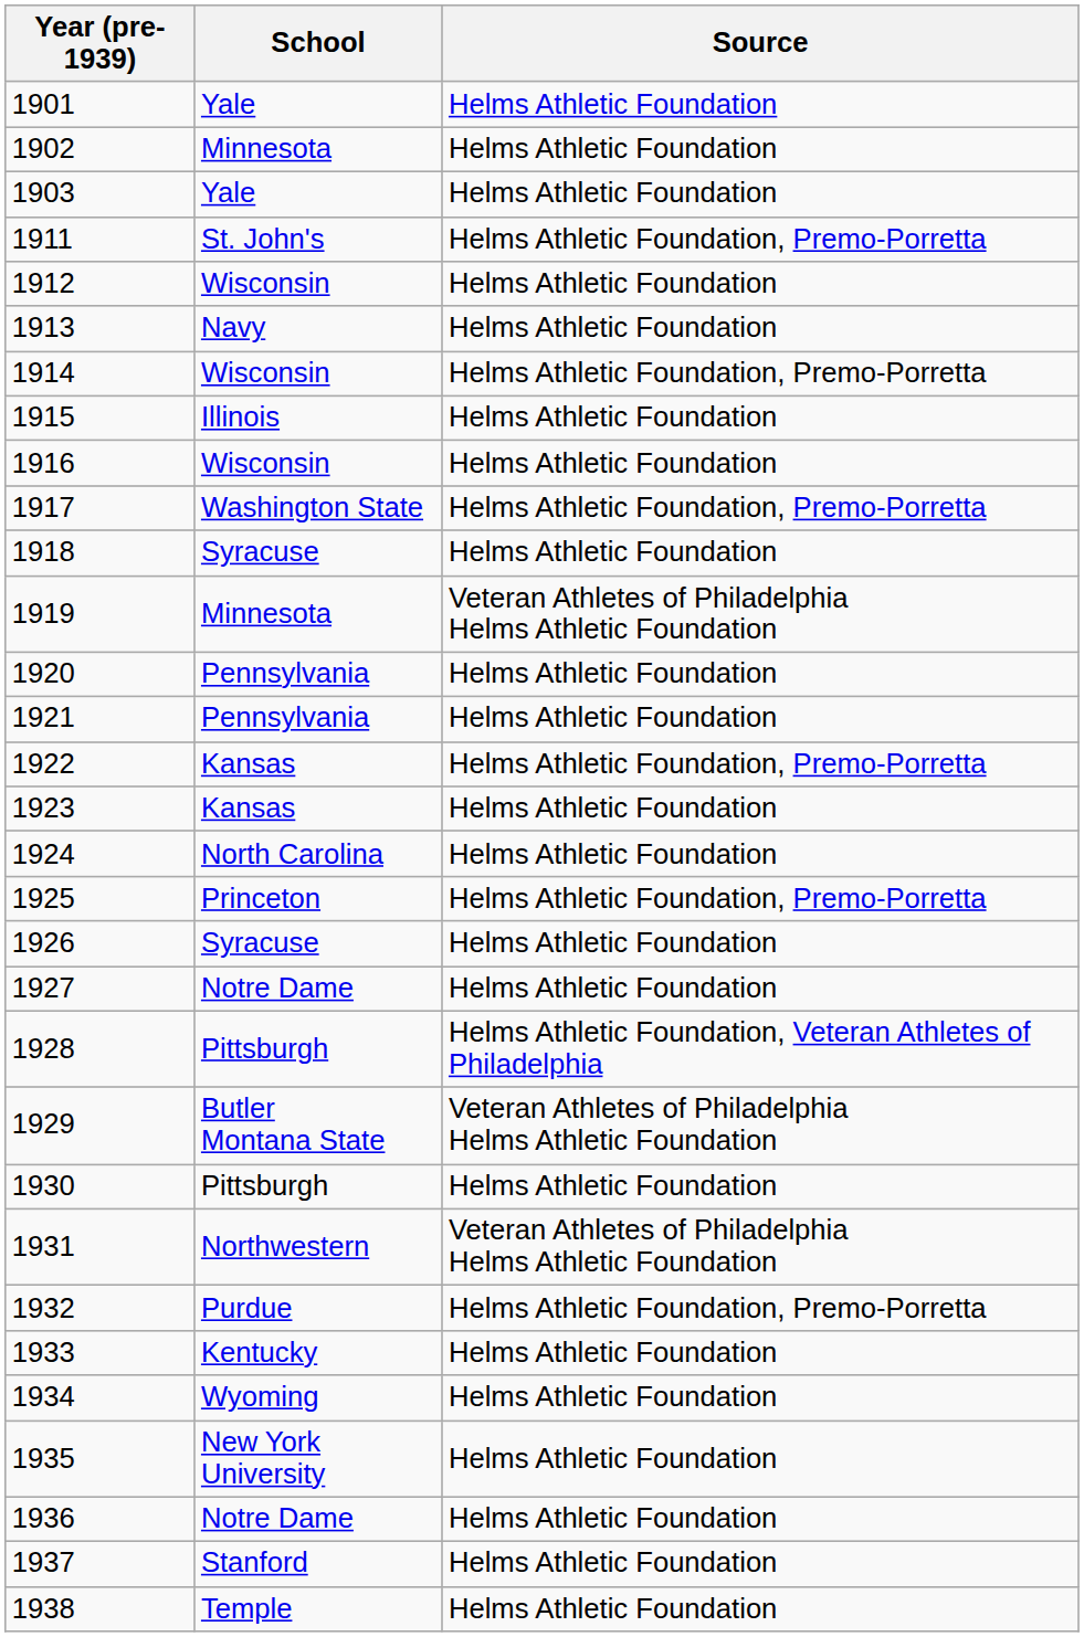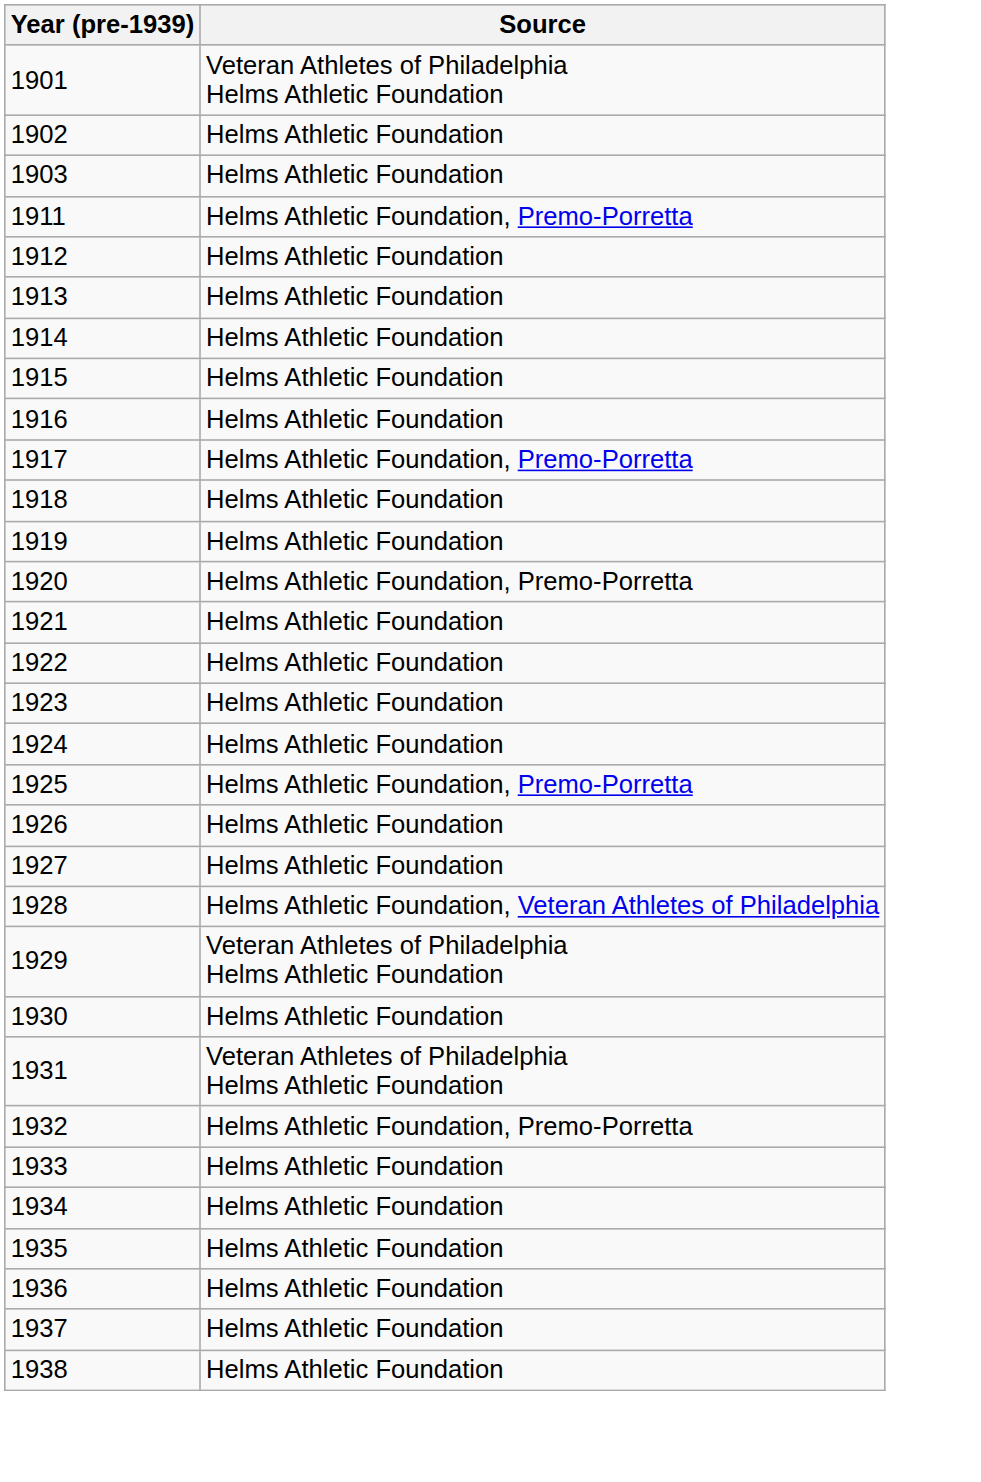- column: School | Yale | Minnesota | Yale | St. John's | Wisconsin | Navy | Wisconsin | Illinois | Wisconsin | Washington State | Syracuse | Minnesota | Pennsylvania | Pennsylvania | Kansas | Kansas | North Carolina | Princeton | Syracuse | Notre Dame | Pittsburgh | Butler Montana State | Pittsburgh | Northwestern | Purdue | Kentucky | Wyoming | New York University | Notre Dame | Stanford | Temple
1901 | Source: Helms Athletic Foundation -> Veteran Athletes of Philadelphia Helms Athletic Foundation
1914 | Source: Helms Athletic Foundation, Premo-Porretta -> Helms Athletic Foundation
1919 | Source: Veteran Athletes of Philadelphia Helms Athletic Foundation -> Helms Athletic Foundation
1920 | Source: Helms Athletic Foundation -> Helms Athletic Foundation, Premo-Porretta
1922 | Source: Helms Athletic Foundation, Premo-Porretta -> Helms Athletic Foundation
